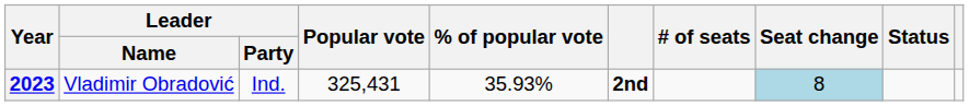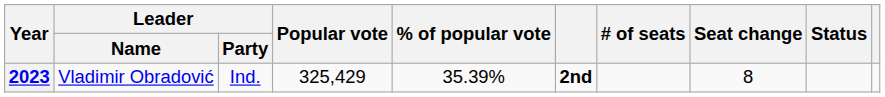2023 | Popular vote: 325,431 -> 325,429
2023 | % of popular vote: 35.93% -> 35.39%
2023 | Seat change: lightblue background -> no background
